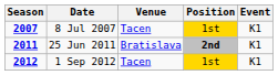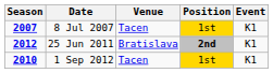25 Jun 2011 | Season: 2011 -> 2012
1 Sep 2012 | Season: 2012 -> 2010
